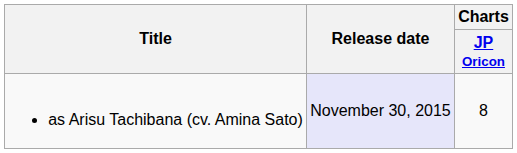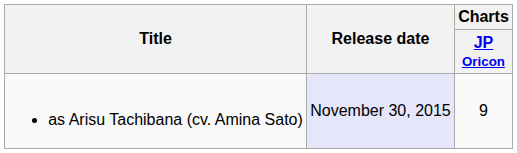as Arisu Tachibana (cv. Amina Sato) | Charts / JP Oricon: 8 -> 9
